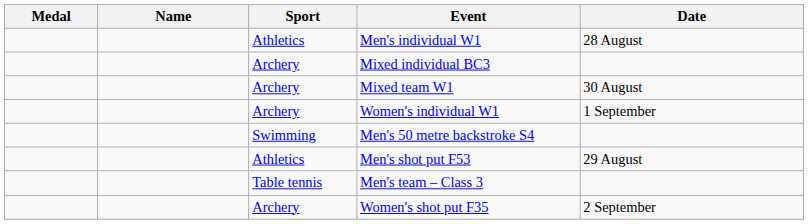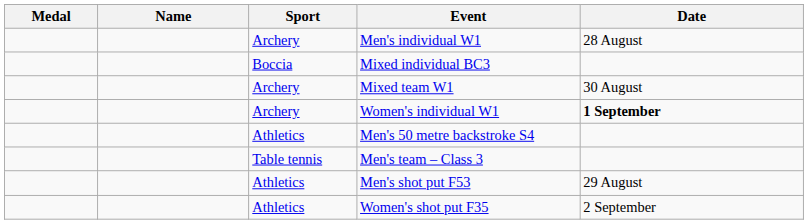Men's individual W1 | Sport: Athletics -> Archery
Mixed individual BC3 | Sport: Archery -> Boccia
Women's individual W1 | Date: normal -> bold
Men's 50 metre backstroke S4 | Sport: Swimming -> Athletics
rows swapped: Men's shot put F53 <-> Men's team – Class 3
Women's shot put F35 | Sport: Archery -> Athletics
